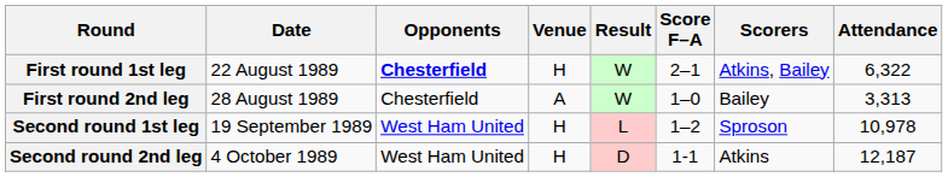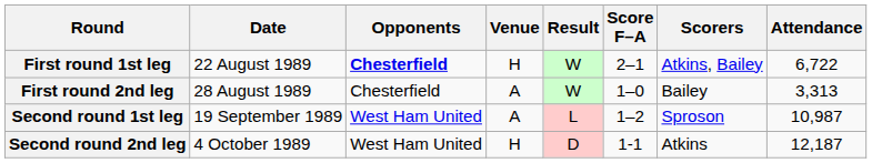First round 1st leg | Attendance: 6,322 -> 6,722
Second round 1st leg | Venue: H -> A
Second round 1st leg | Attendance: 10,978 -> 10,987
